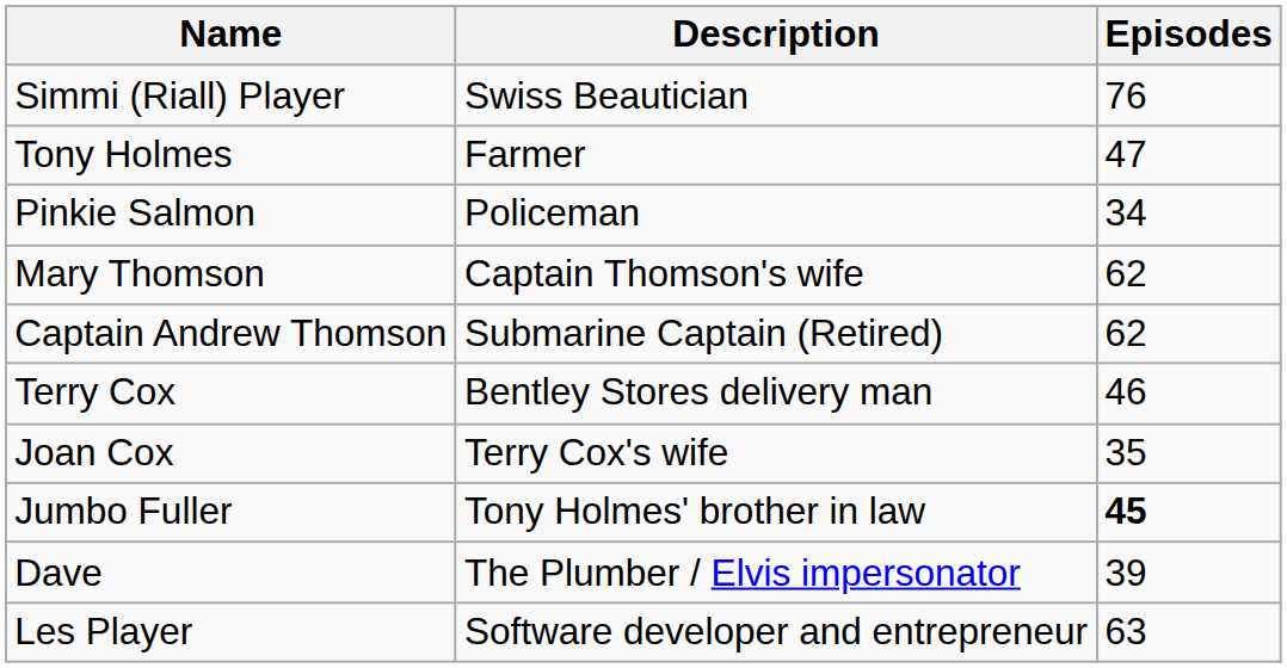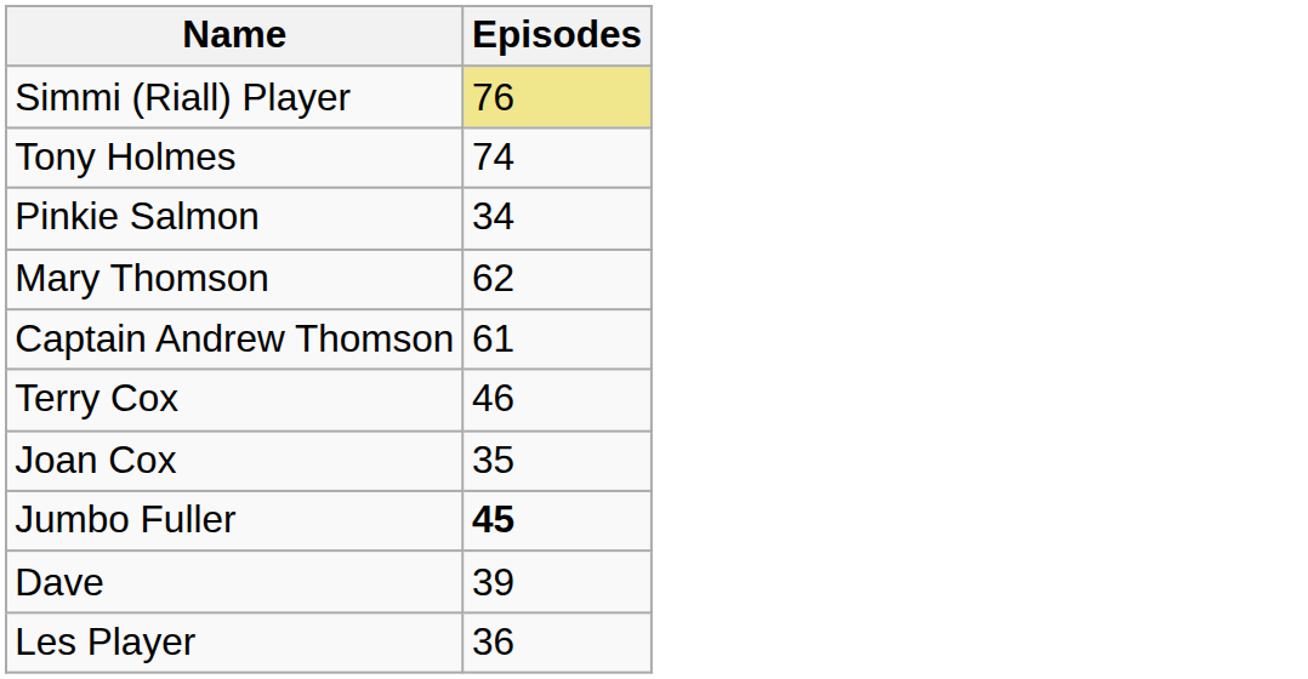- column: Description | Swiss Beautician | Farmer | Policeman | Captain Thomson's wife | Submarine Captain (Retired) | Bentley Stores delivery man | Terry Cox's wife | Tony Holmes' brother in law | The Plumber / Elvis impersonator | Software developer and entrepreneur
Simmi (Riall) Player | Episodes: no background -> khaki background
Tony Holmes | Episodes: 47 -> 74
Captain Andrew Thomson | Episodes: 62 -> 61
Les Player | Episodes: 63 -> 36
